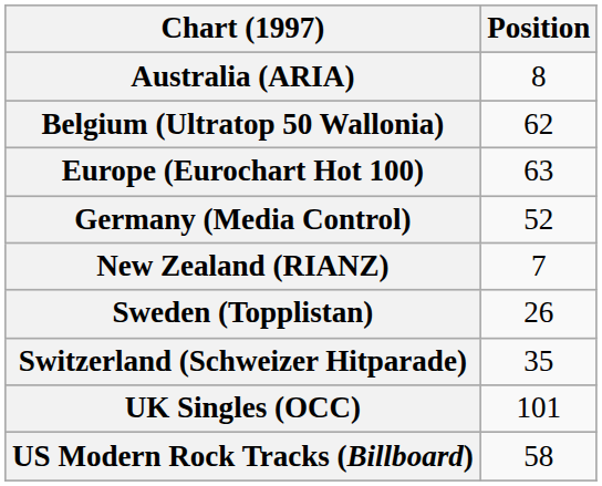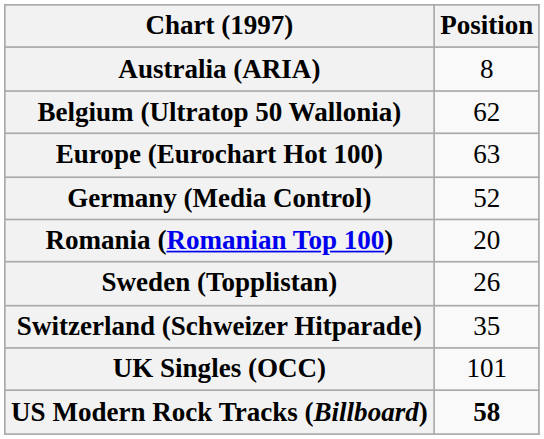- row: New Zealand (RIANZ) | 7
+ row: Romania (Romanian Top 100) | 20
US Modern Rock Tracks (Billboard) | Position: normal -> bold
